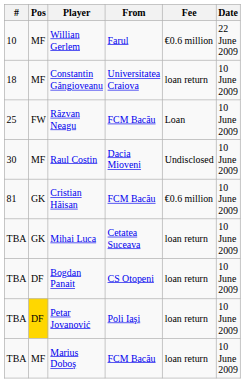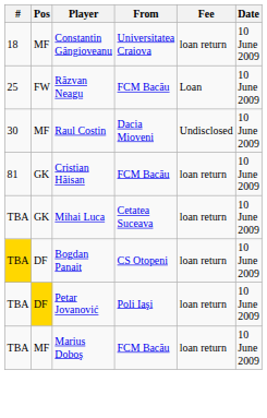- row: 10 | MF | Willian Gerlem | Farul | €0.6 million | 22 June 2009
Cristian Hăisan | Fee: €0.6 million -> loan return
Bogdan Panait | #: no background -> gold background
